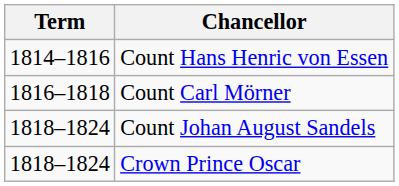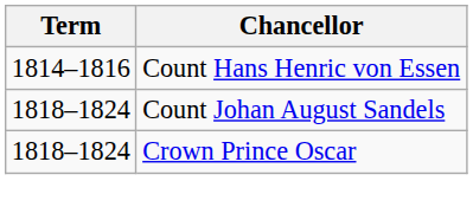- row: 1816–1818 | Count Carl Mörner
